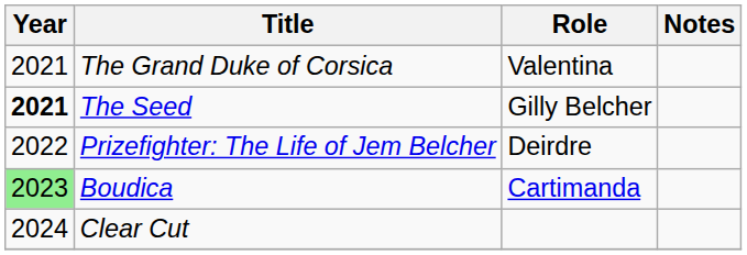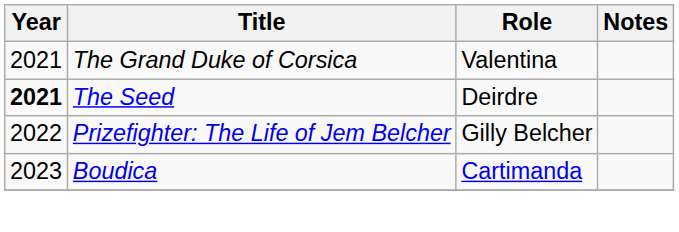The Seed | Role: Gilly Belcher -> Deirdre
Prizefighter: The Life of Jem Belcher | Role: Deirdre -> Gilly Belcher
Boudica | Year: lightgreen background -> no background
- row: 2024 | Clear Cut
